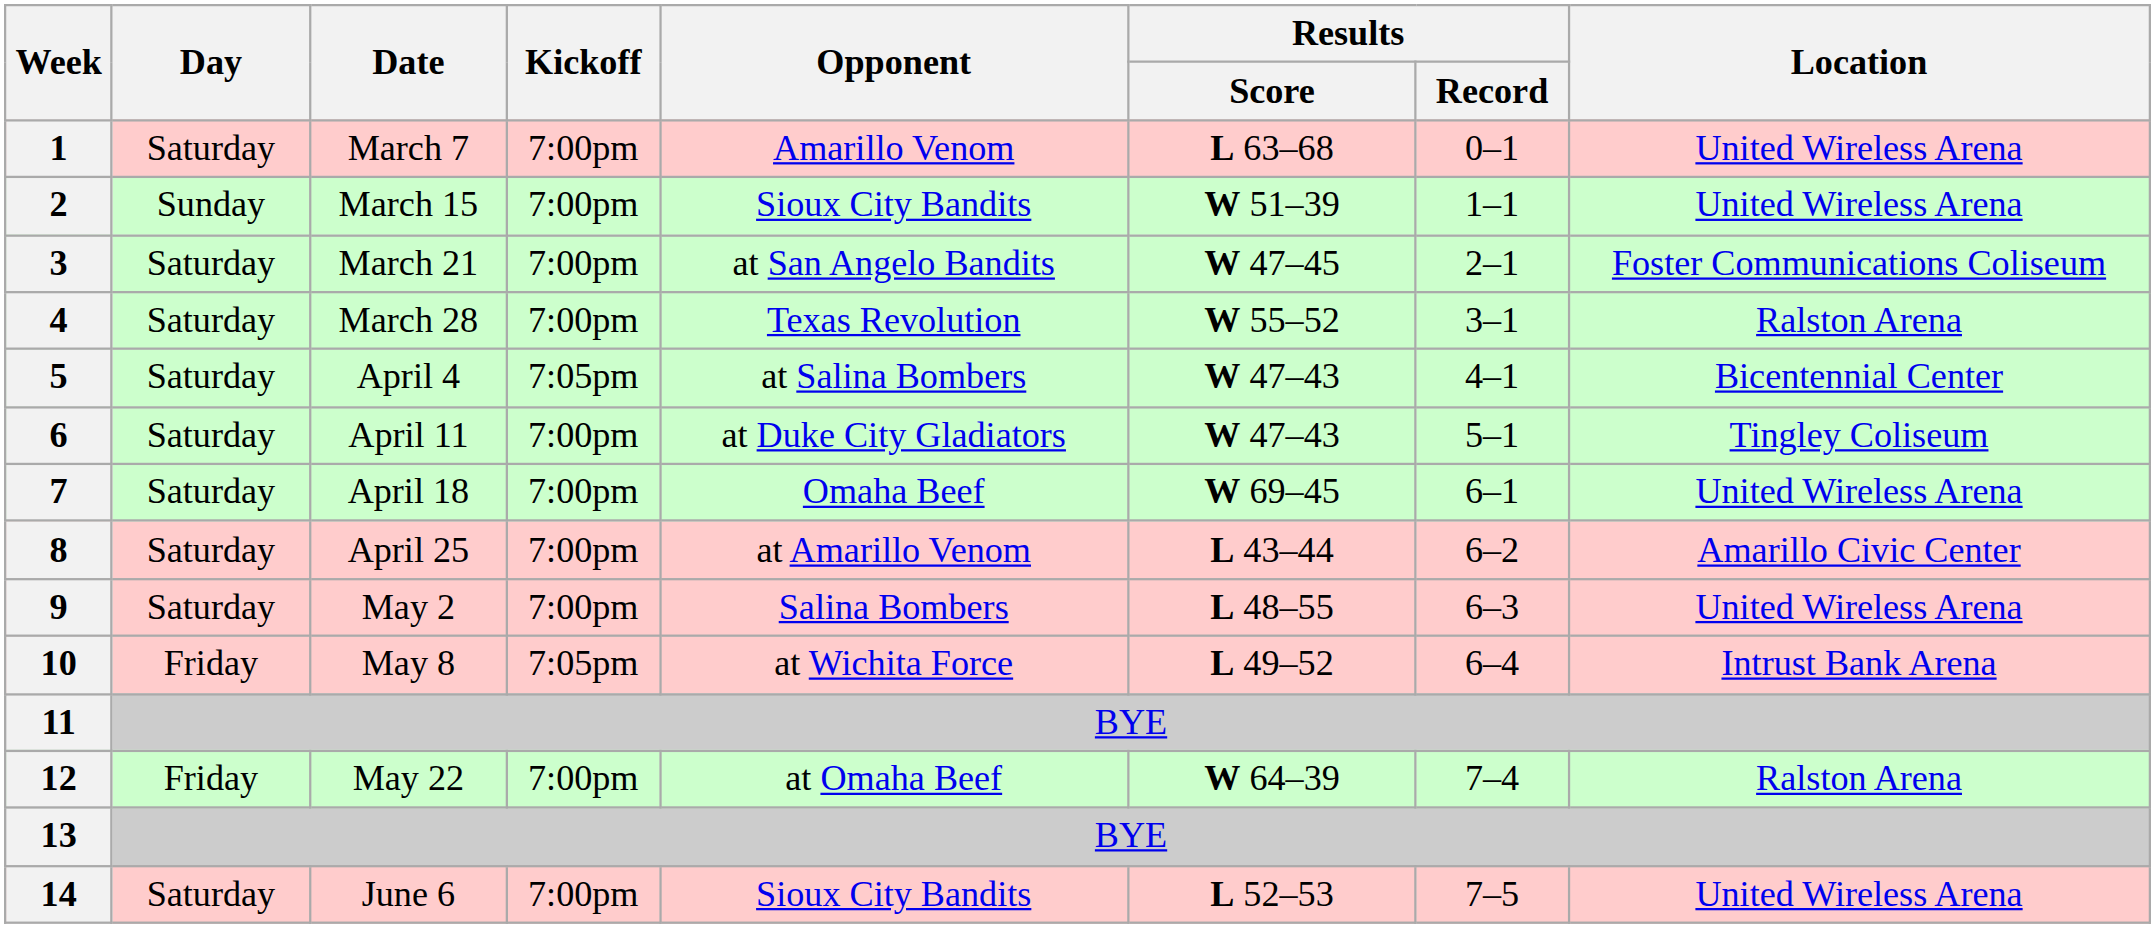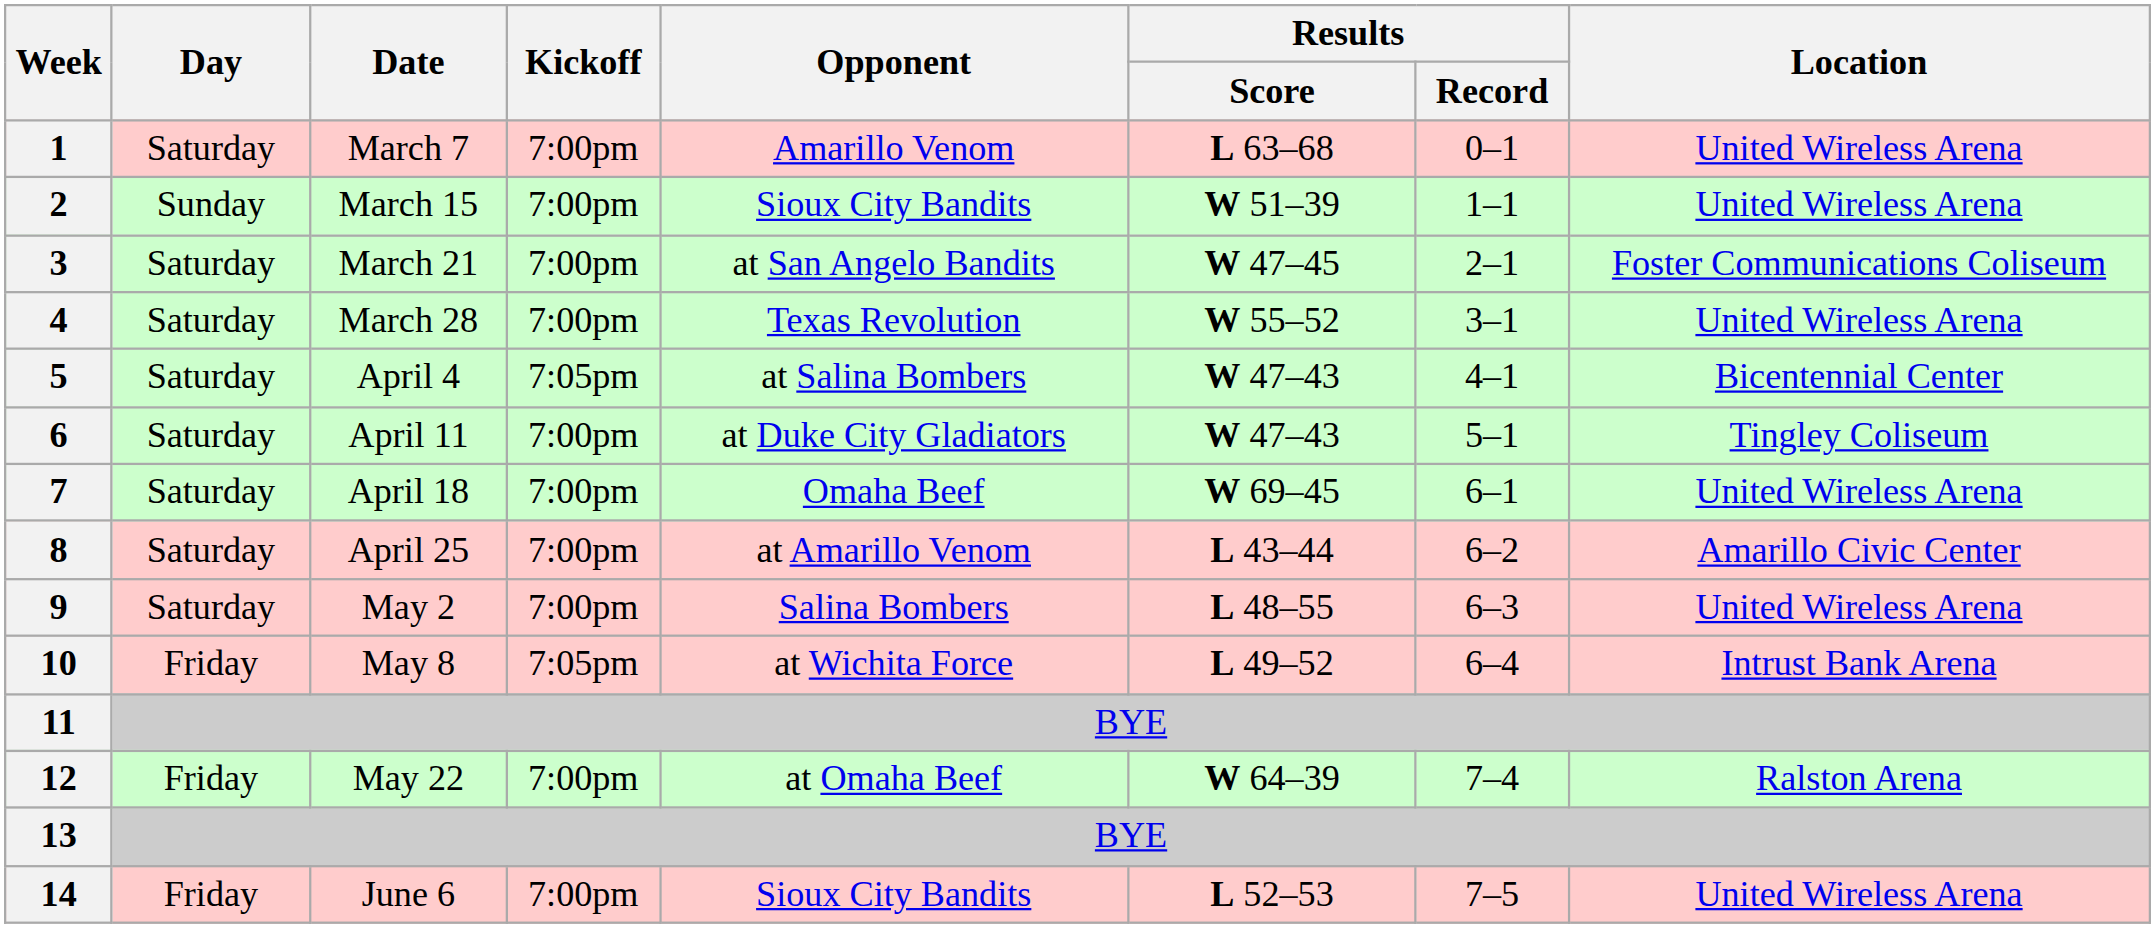4 | Location: Ralston Arena -> United Wireless Arena
14 | Day: Saturday -> Friday
